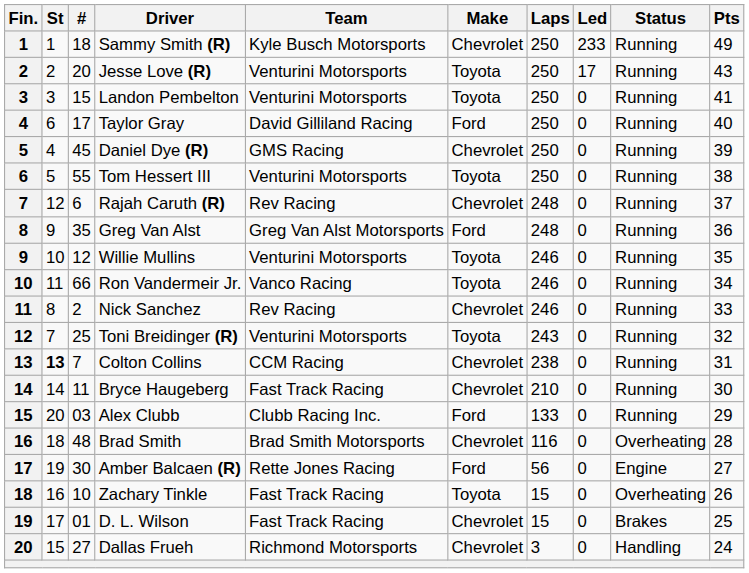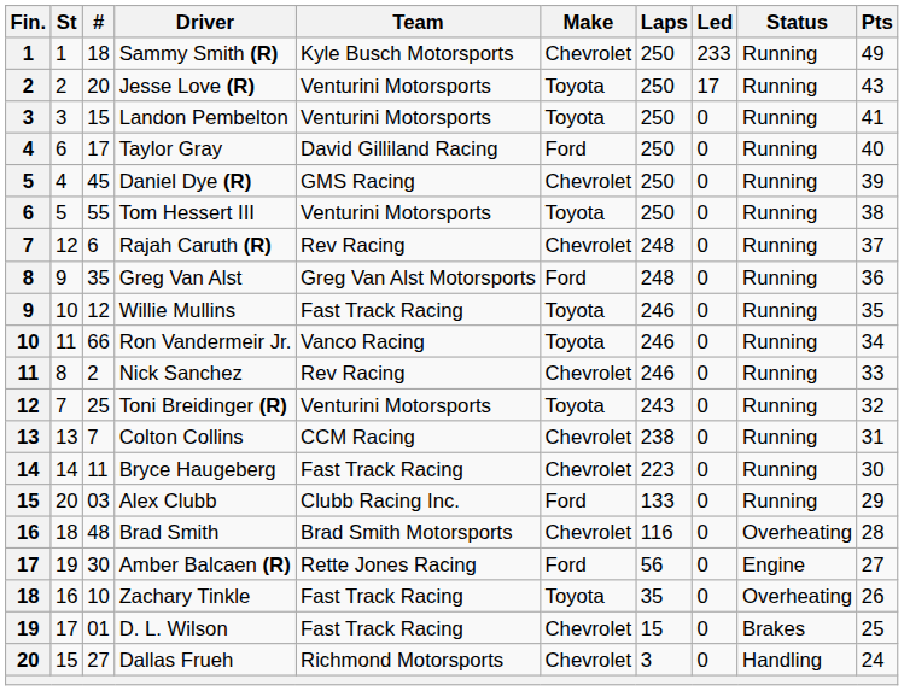Willie Mullins | Team: Venturini Motorsports -> Fast Track Racing
Colton Collins | St: bold -> normal
Bryce Haugeberg | Laps: 210 -> 223
Zachary Tinkle | Laps: 15 -> 35
